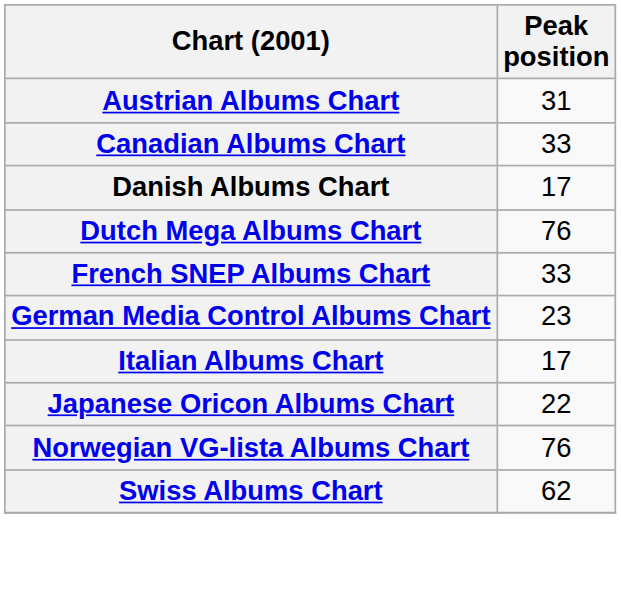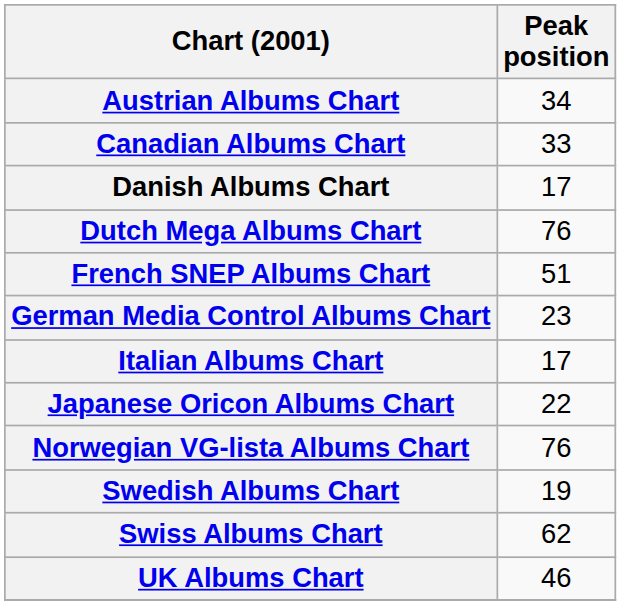Austrian Albums Chart | Peak position: 31 -> 34
French SNEP Albums Chart | Peak position: 33 -> 51
+ row: Swedish Albums Chart | 19
+ row: UK Albums Chart | 46
